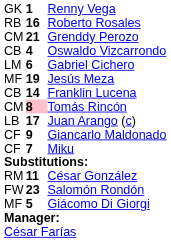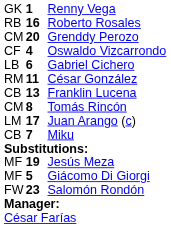Grenddy Perozo | column 2: 21 -> 20
Oswaldo Vizcarrondo | column 1: CB -> CF
Gabriel Cichero | column 1: LM -> LB
rows swapped: César González <-> Jesús Meza
Franklin Lucena | column 2: 14 -> 13
Tomás Rincón | column 2: pink background -> no background
Juan Arango (c) | column 1: LB -> LM
- row: CF | 9 | Giancarlo Maldonado
Miku | column 1: CF -> CB
rows swapped: Salomón Rondón <-> Giácomo Di Giorgi
